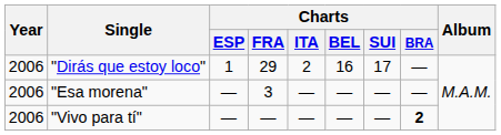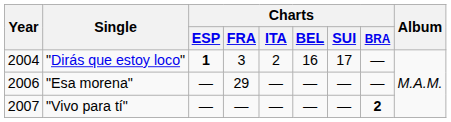"Dirás que estoy loco" | Year: 2006 -> 2004
"Dirás que estoy loco" | Charts / ESP: normal -> bold
"Dirás que estoy loco" | Charts / FRA: 29 -> 3
"Esa morena" | Charts / FRA: 3 -> 29
"Vivo para tí" | Year: 2006 -> 2007
